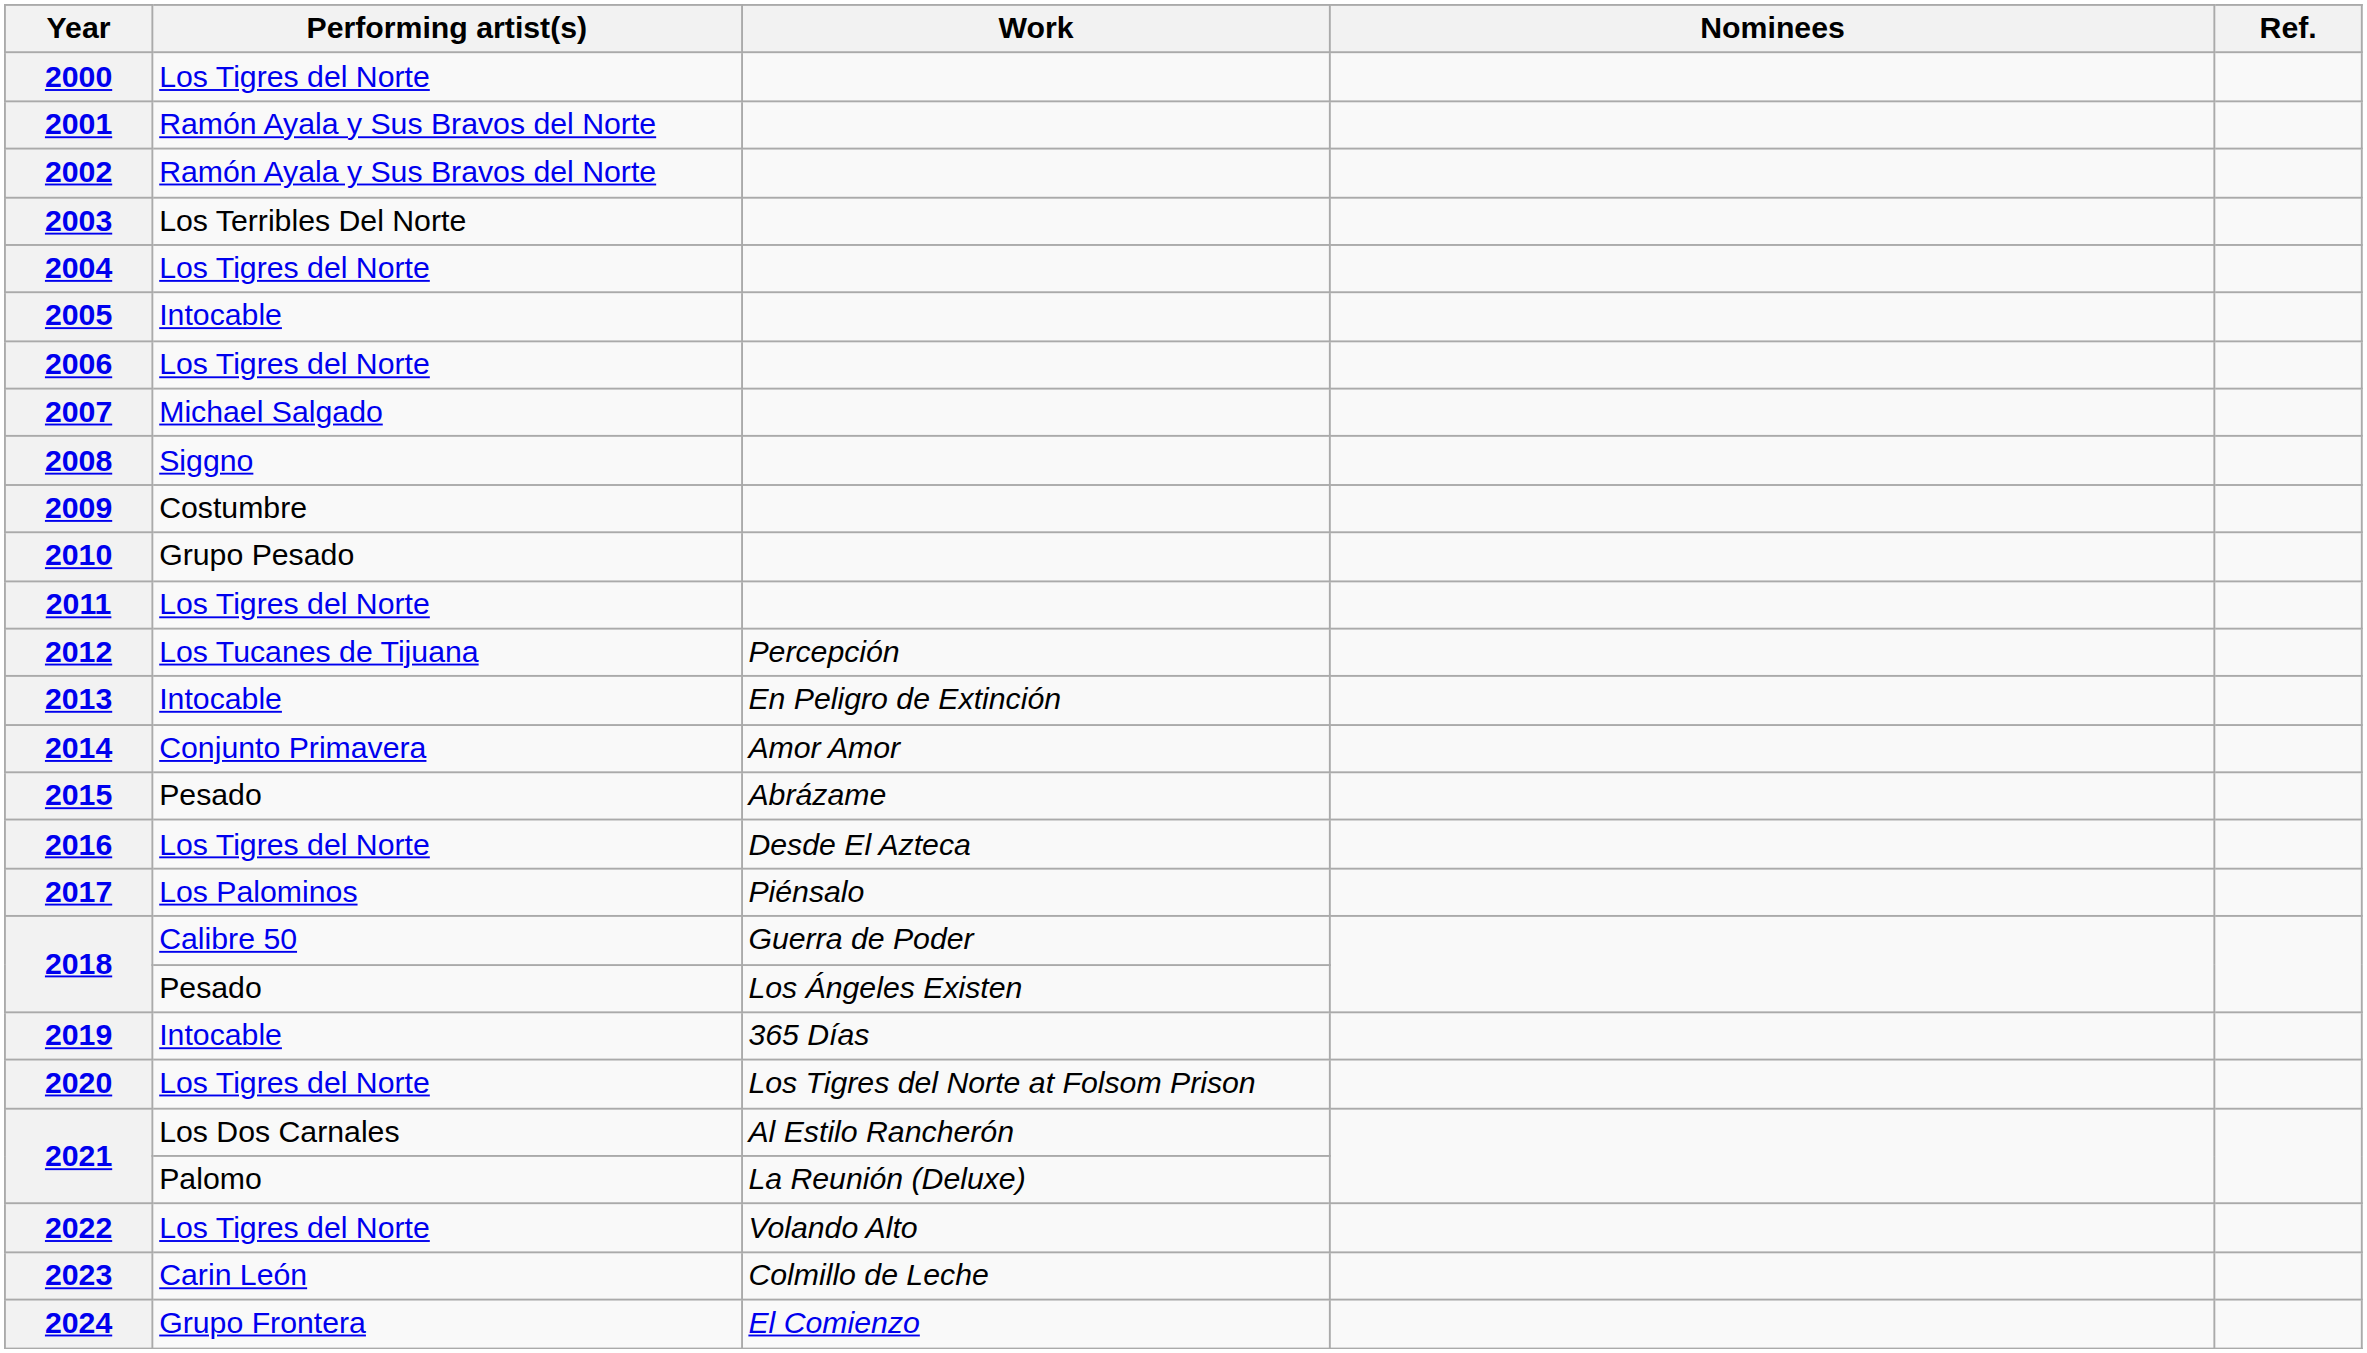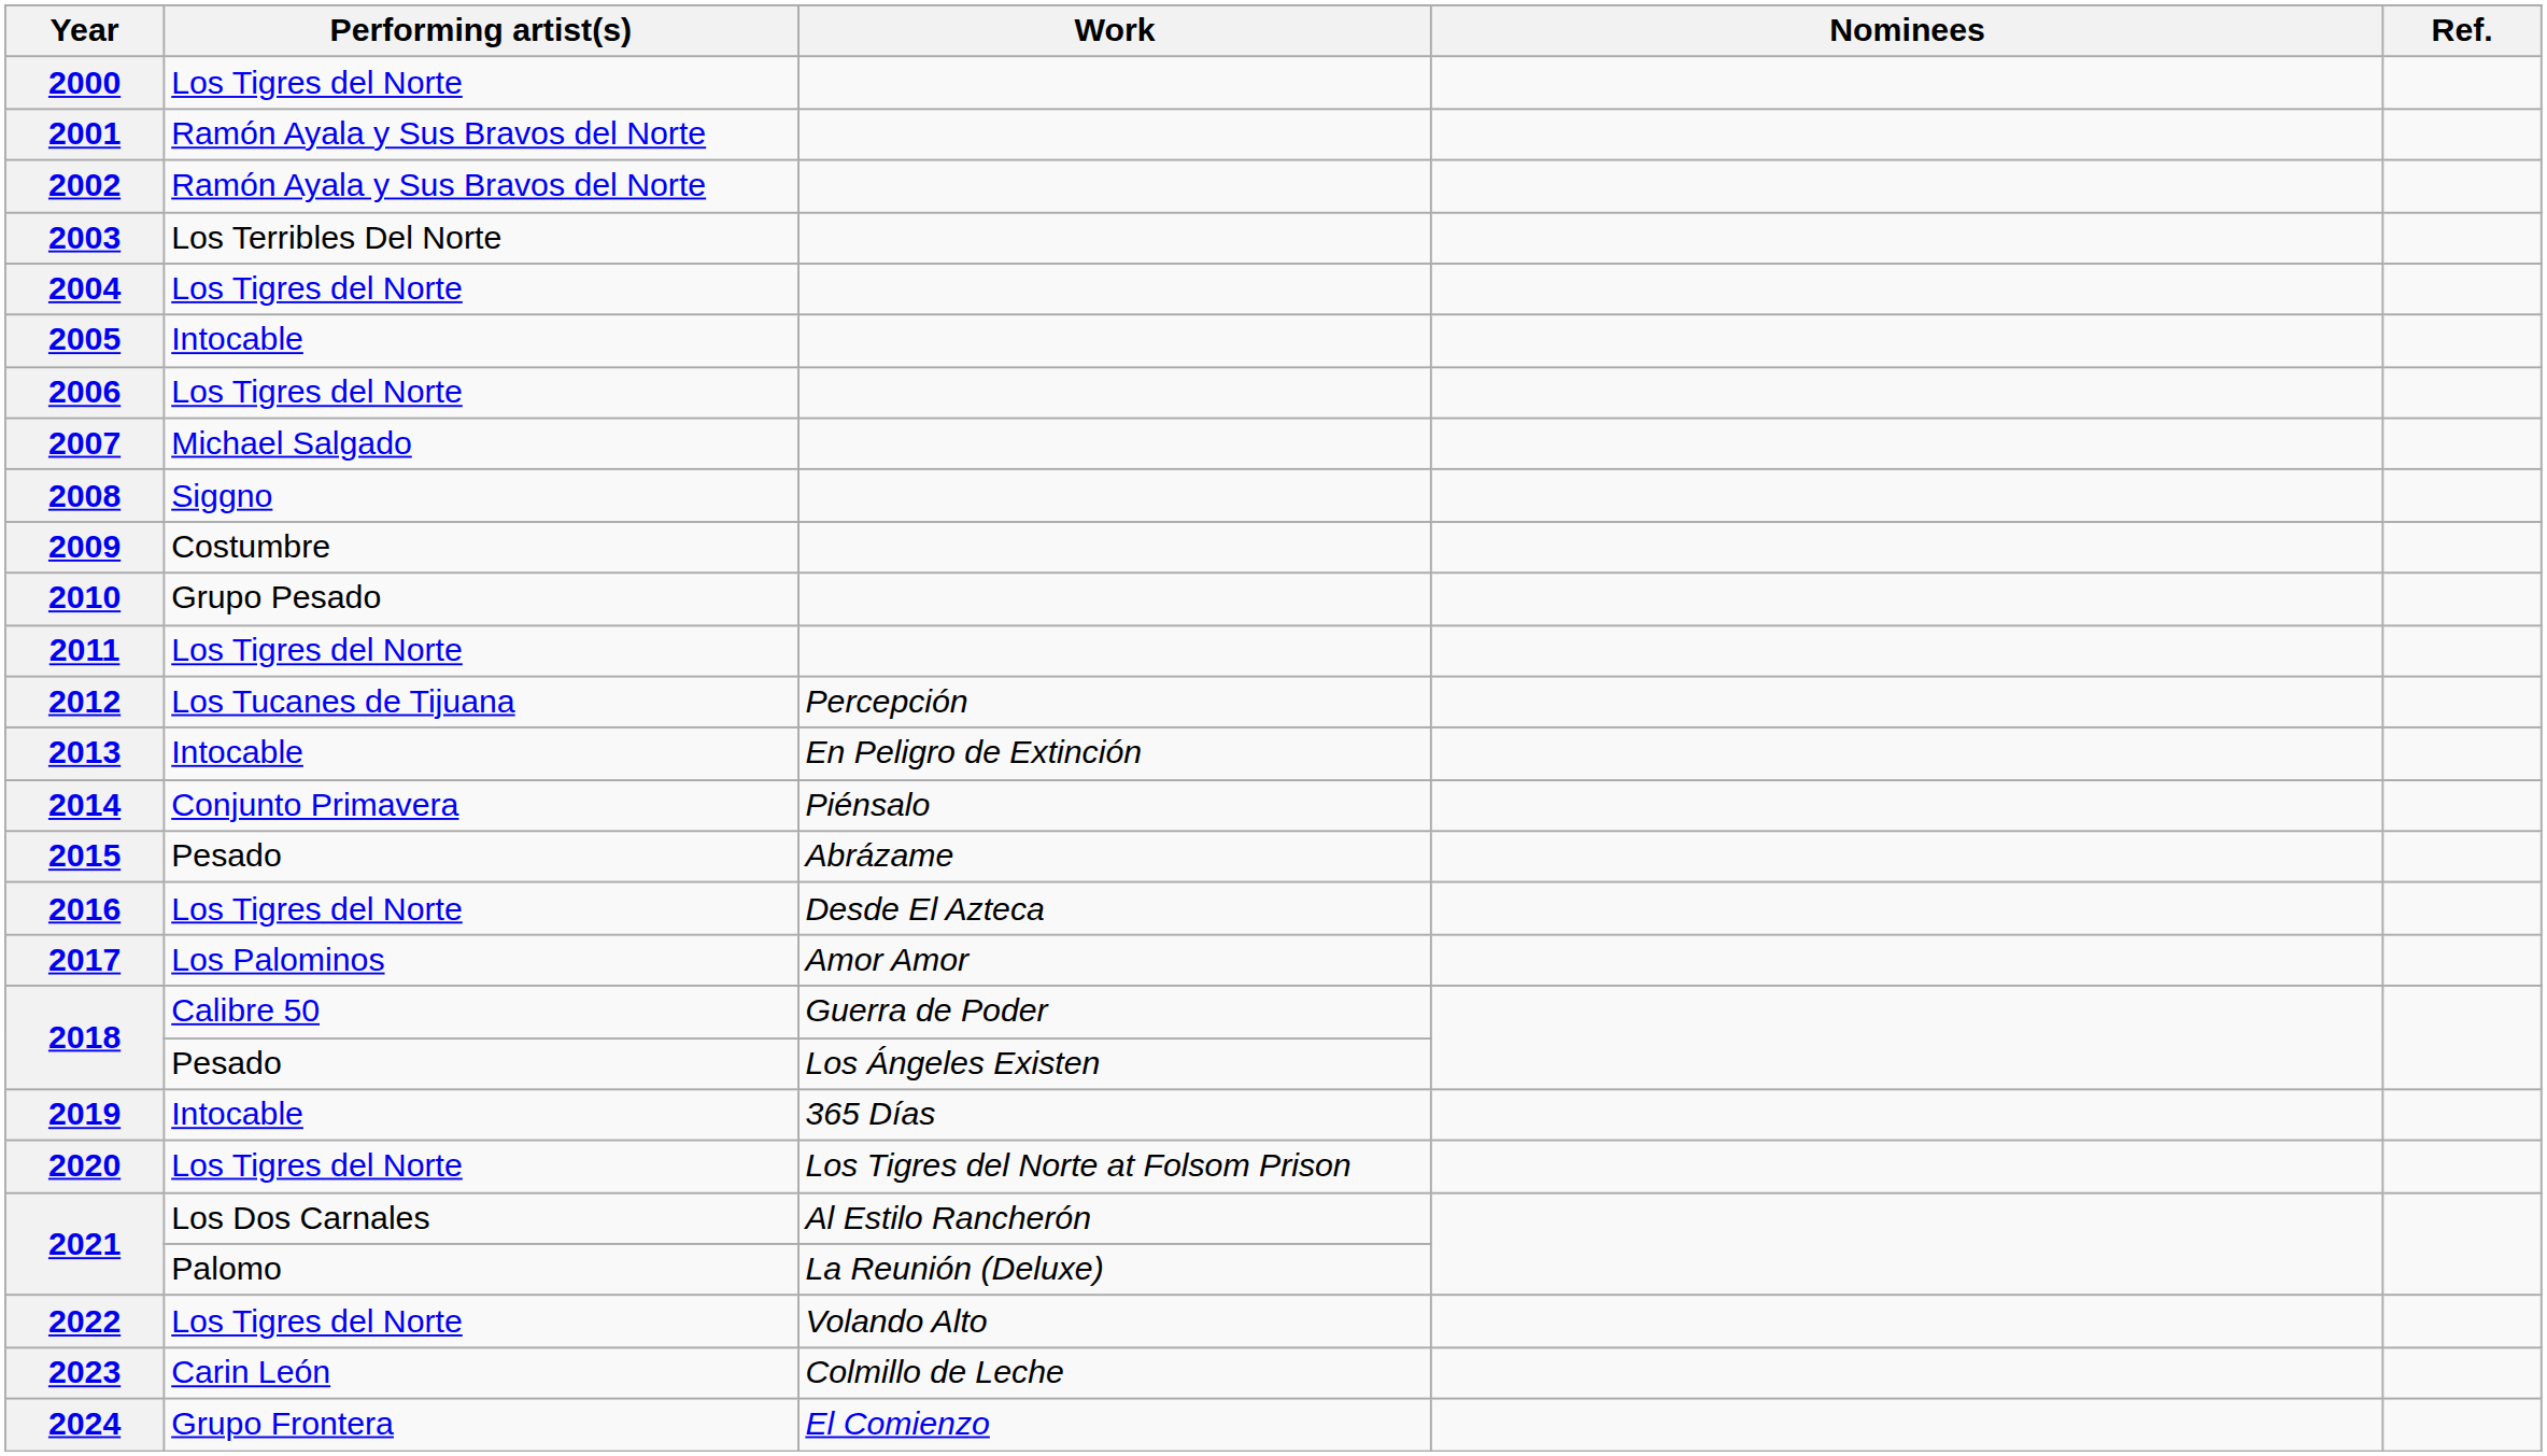2014 | Work: Amor Amor -> Piénsalo
2017 | Work: Piénsalo -> Amor Amor
